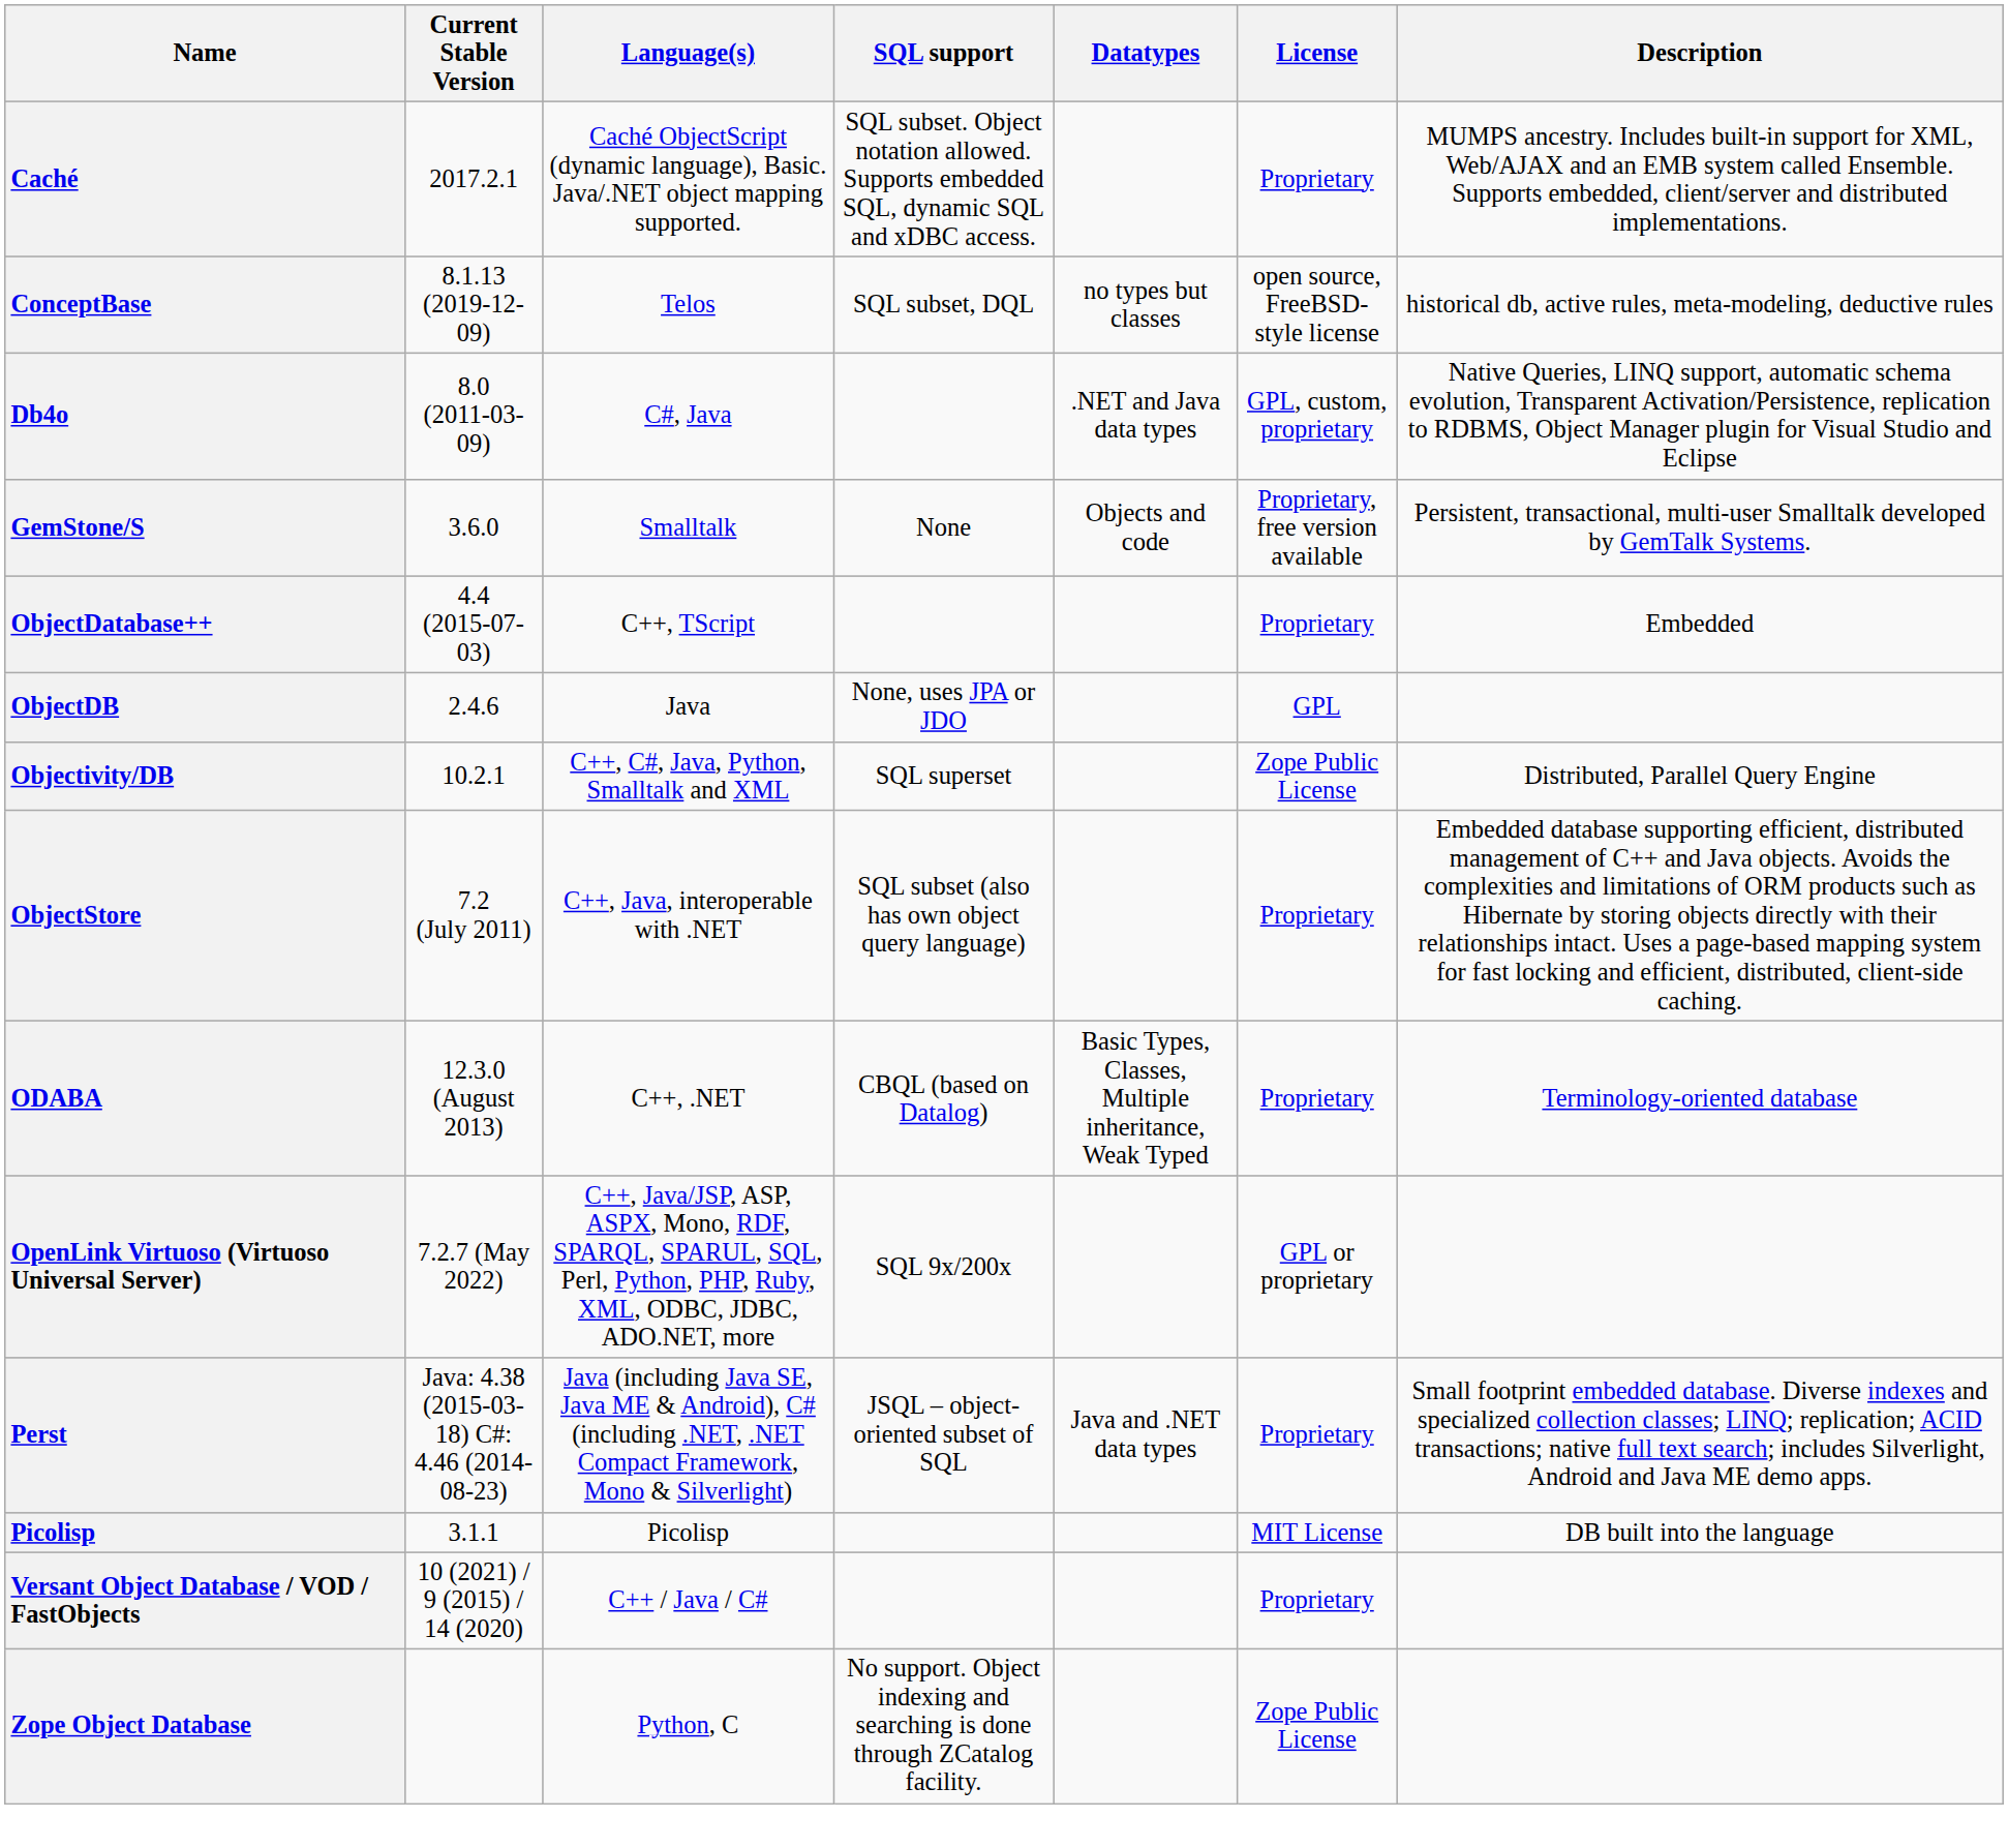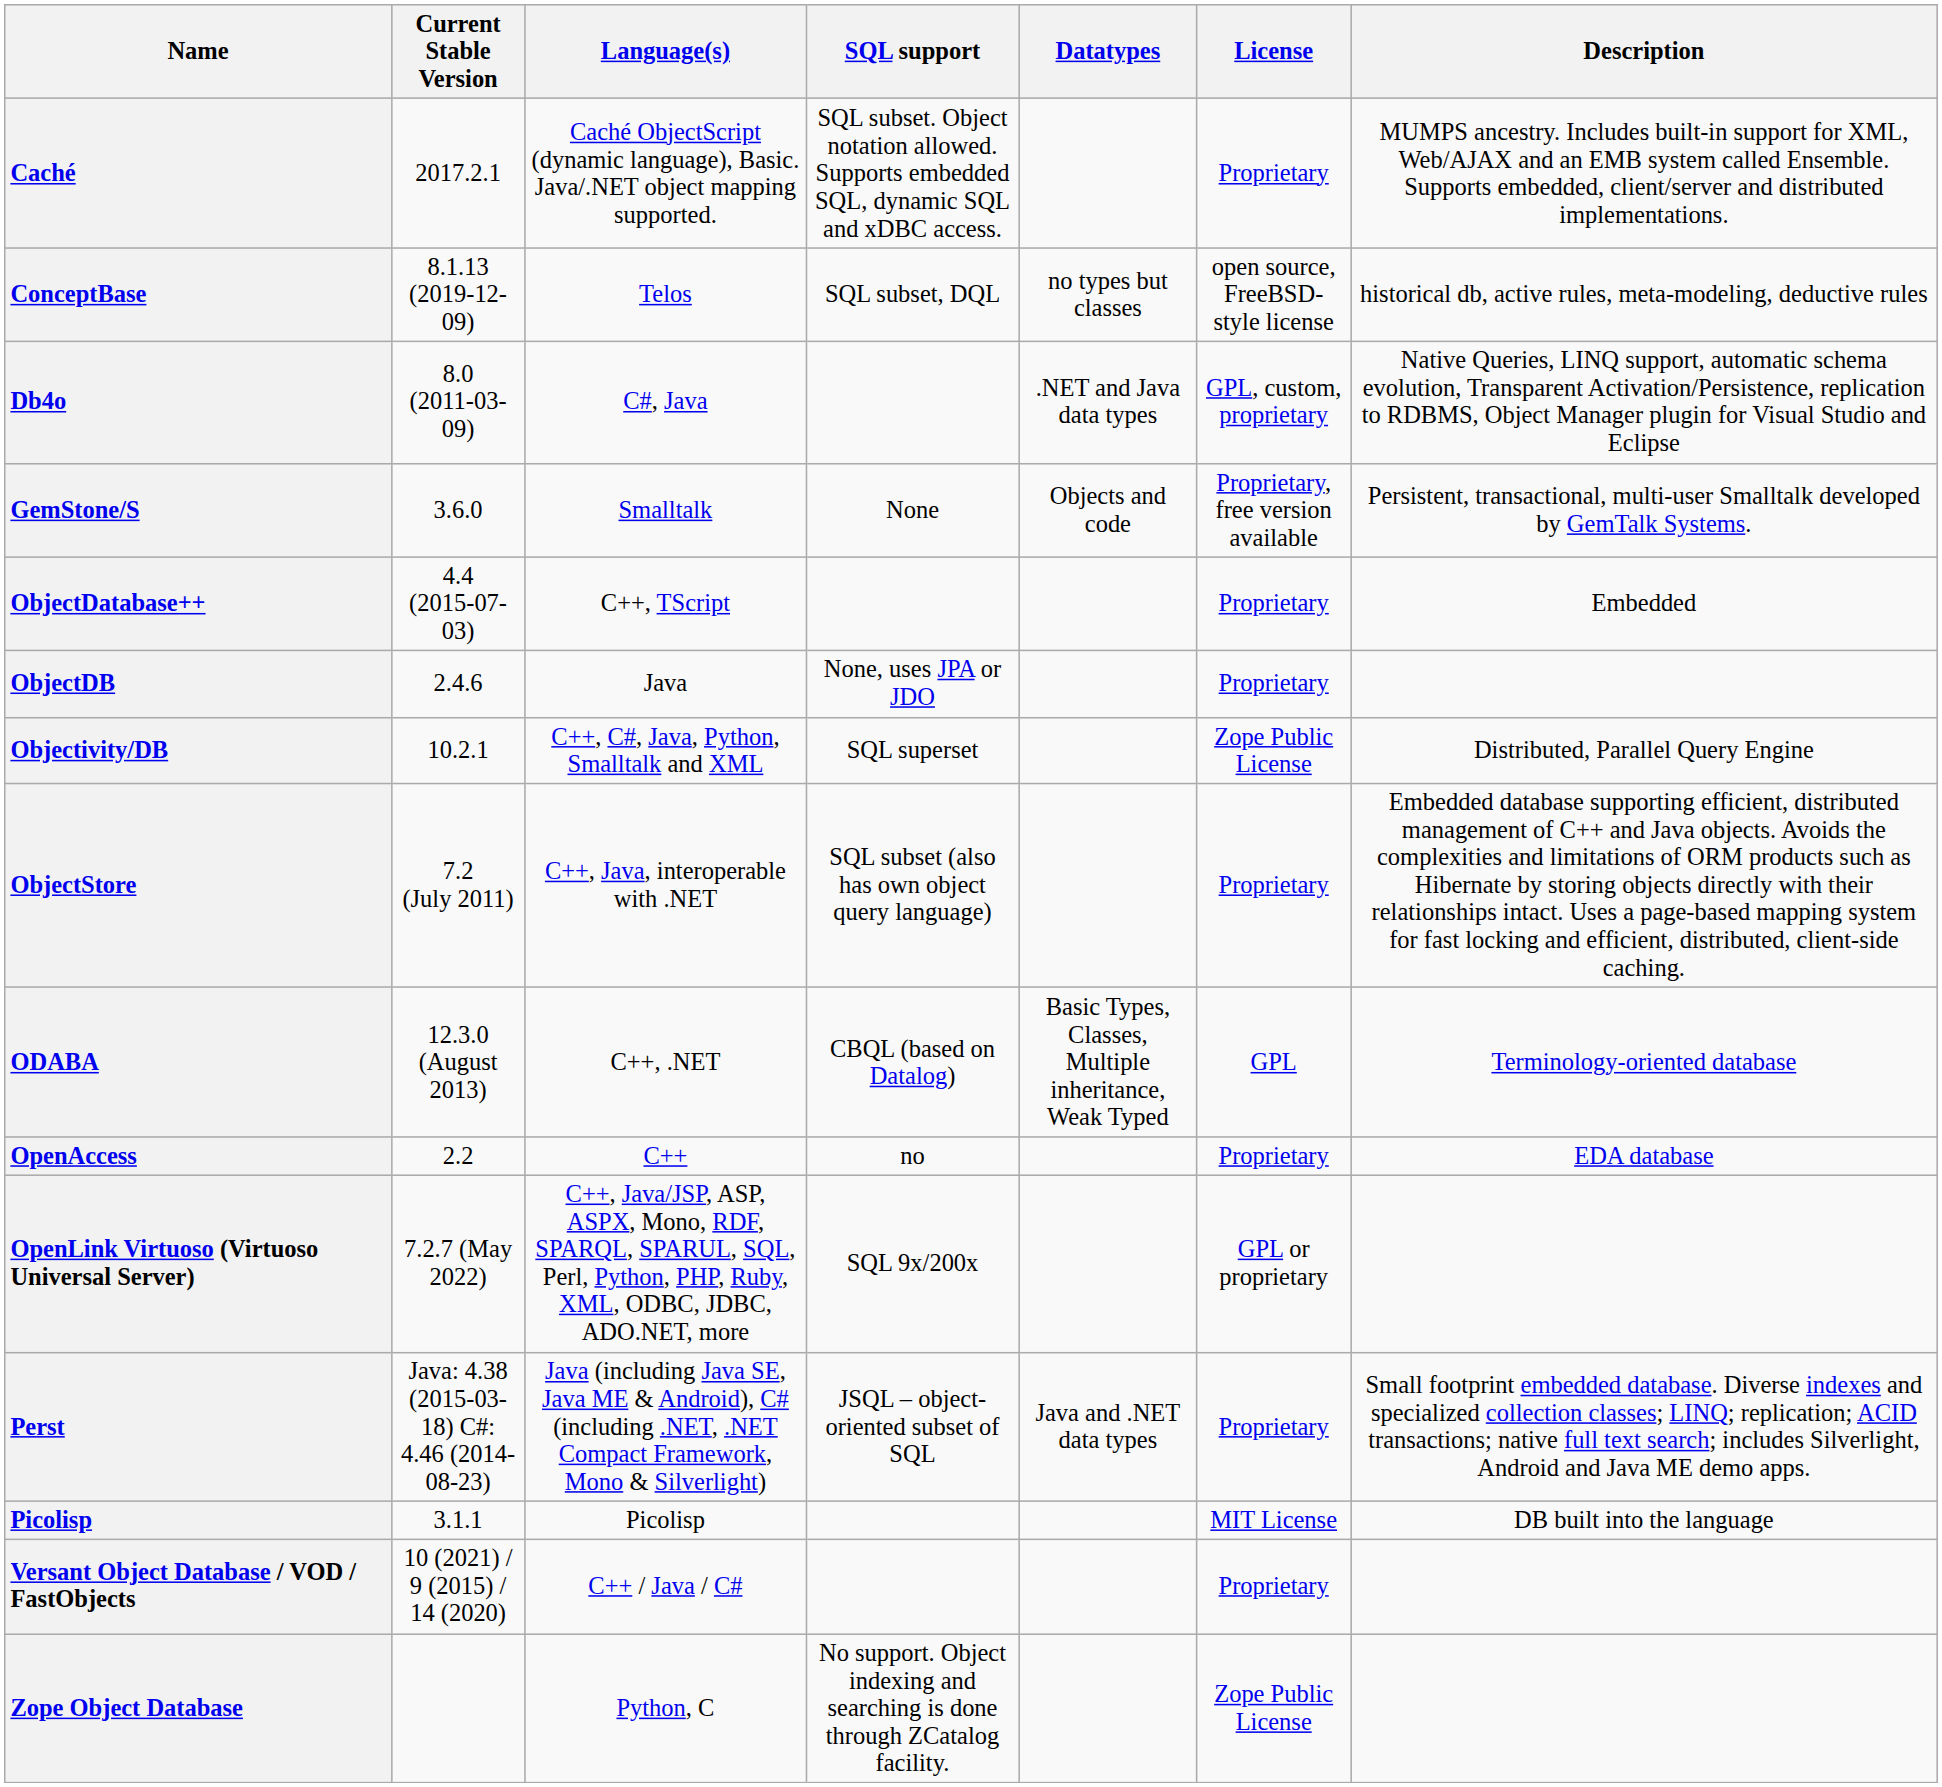ObjectDB | License: GPL -> Proprietary
ODABA | License: Proprietary -> GPL
+ row: OpenAccess | 2.2 | C++ | no | Proprietary | EDA database
